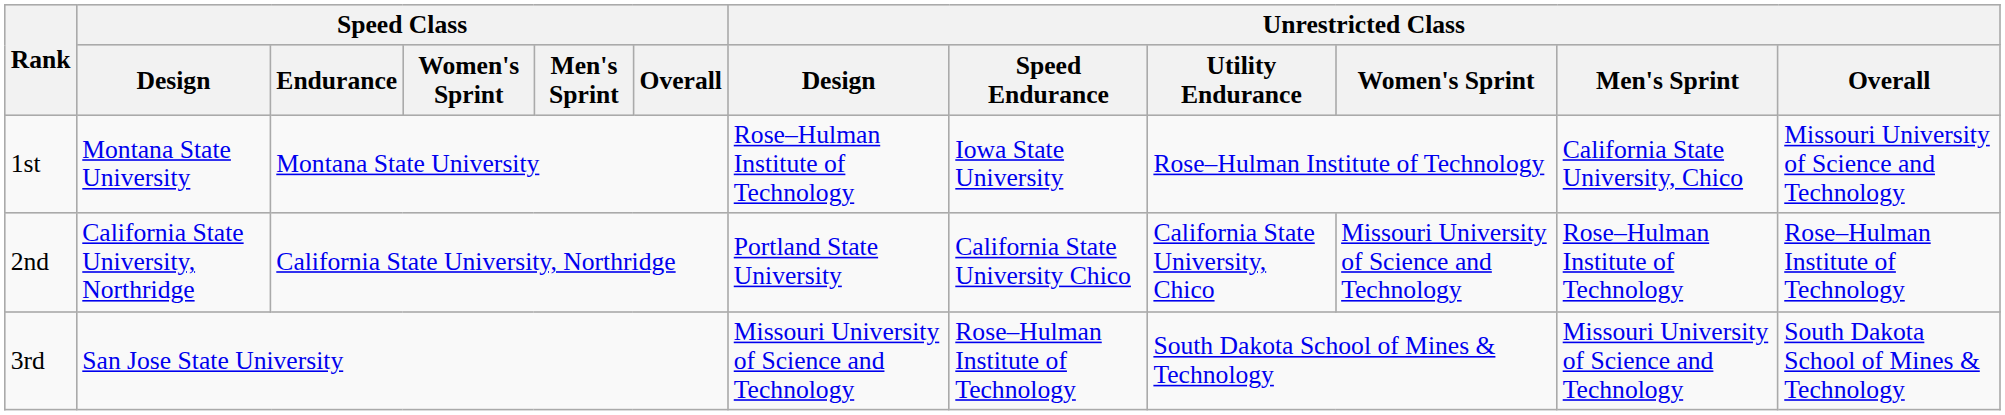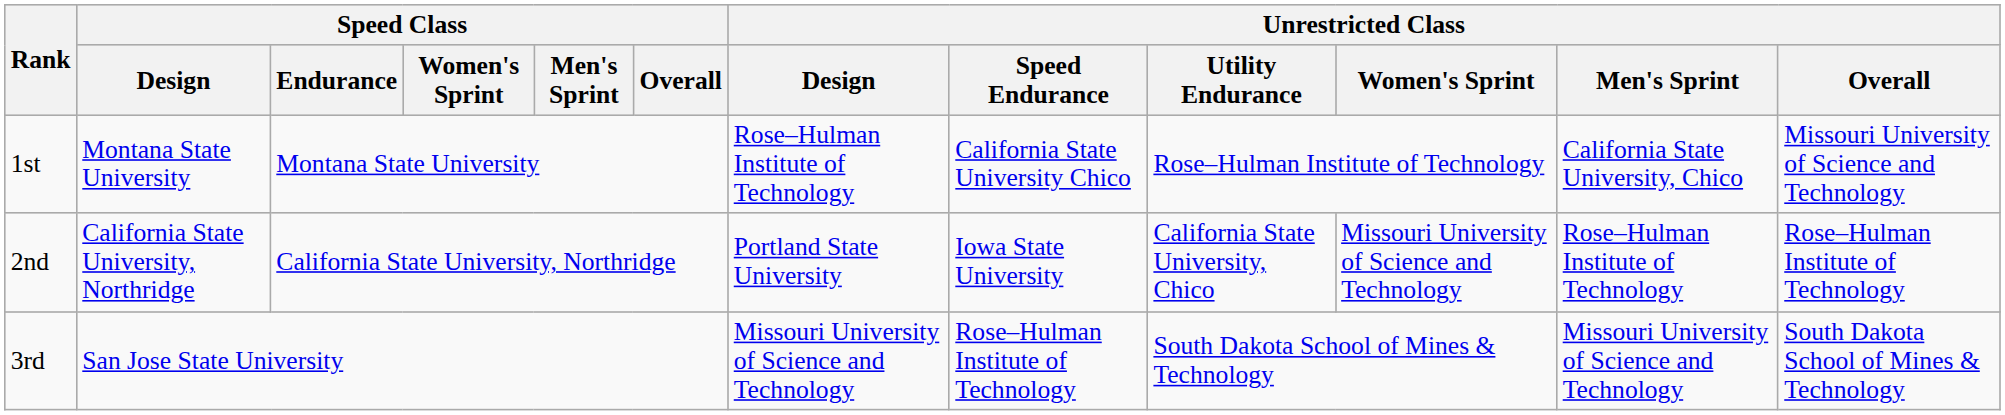1st | Unrestricted Class / Speed Endurance: Iowa State University -> California State University Chico
2nd | Unrestricted Class / Speed Endurance: California State University Chico -> Iowa State University
